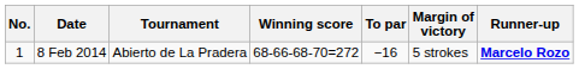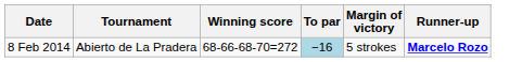- column: No. | 1
8 Feb 2014 | To par: no background -> lightblue background
